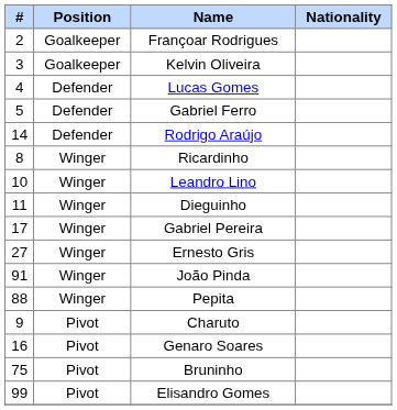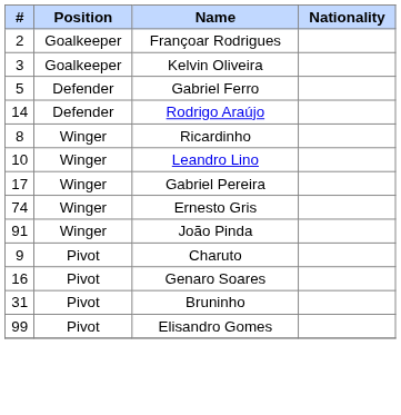- row: 4 | Defender | Lucas Gomes
- row: 11 | Winger | Dieguinho
Ernesto Gris | #: 27 -> 74
- row: 88 | Winger | Pepita
Bruninho | #: 75 -> 31
